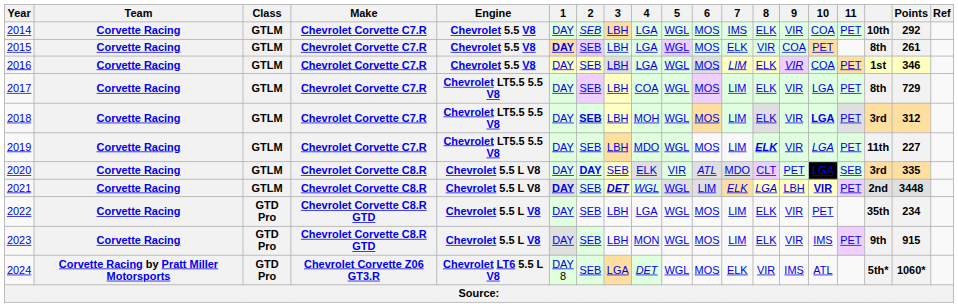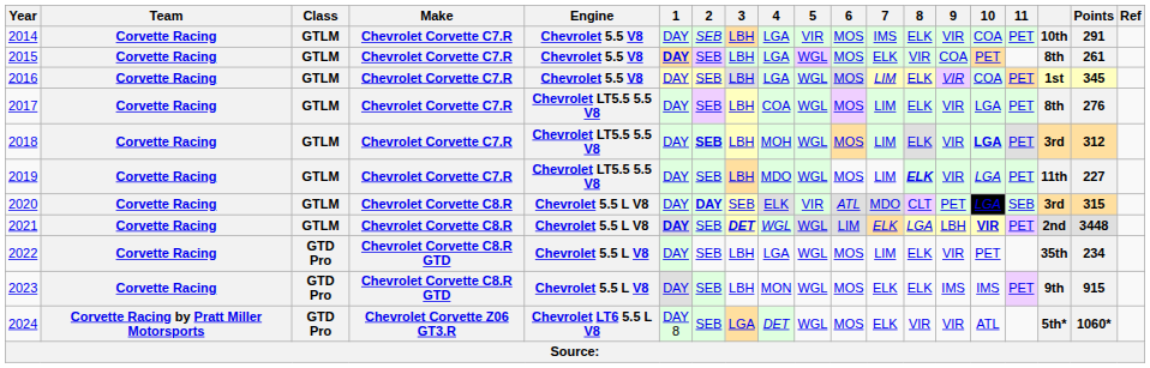2014 | 5: WGL -> VIR
2014 | Points: 292 -> 291
2016 | Points: 346 -> 345
2017 | Points: 729 -> 276
2020 | Points: 335 -> 315
2023 | 7: LIM -> ELK
2023 | 9: VIR -> IMS
2024 | 9: IMS -> VIR
